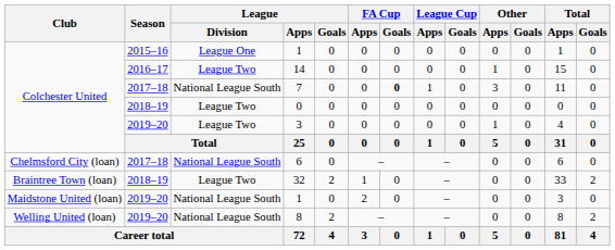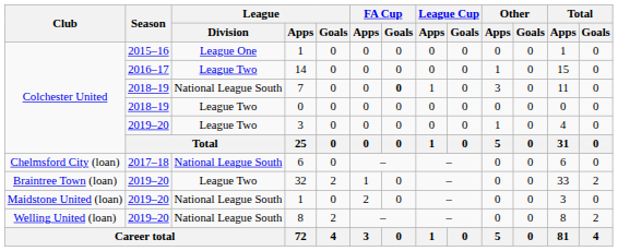7 | Season: 2017–18 -> 2018–19
32 | Season: 2018–19 -> 2019–20
